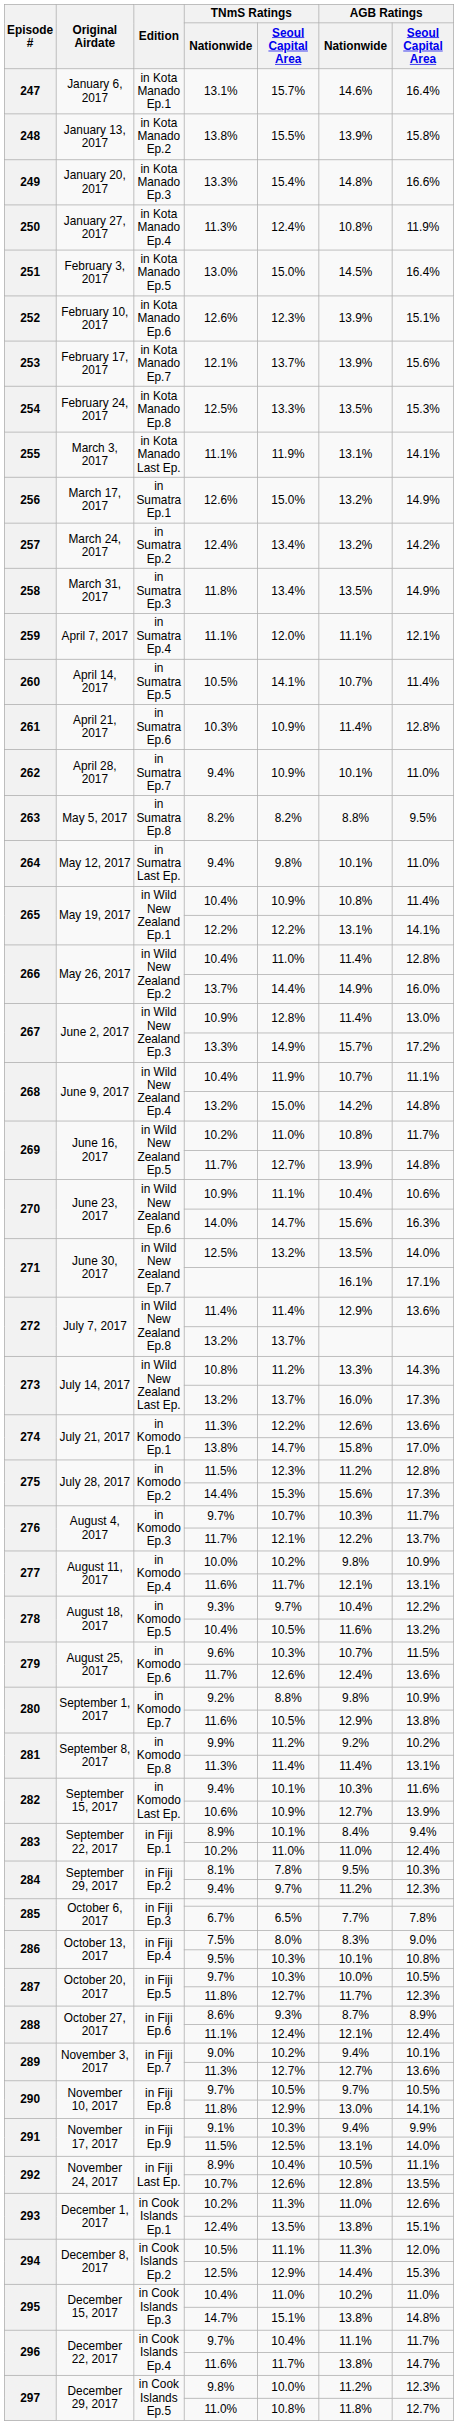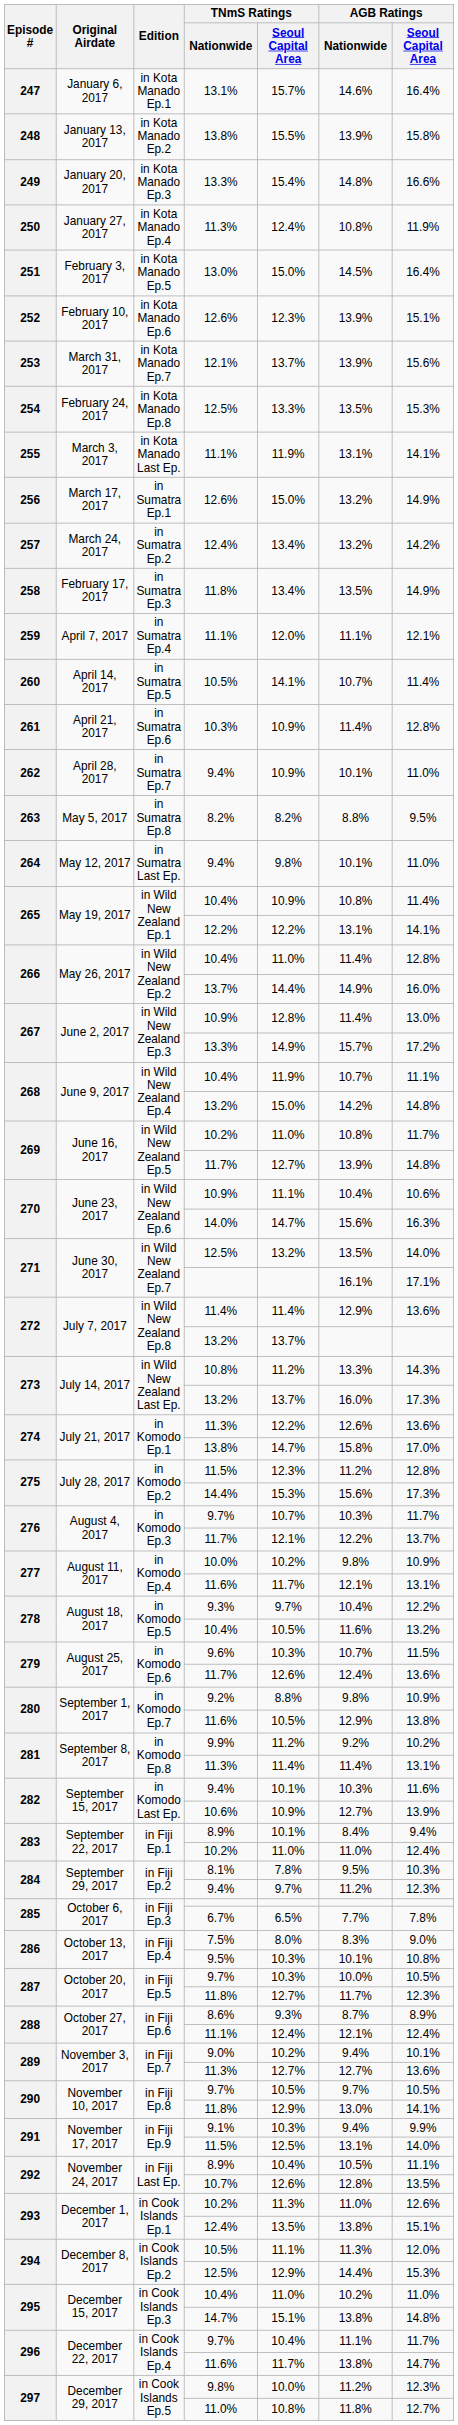253 | Original Airdate: February 17, 2017 -> March 31, 2017
258 | Original Airdate: March 31, 2017 -> February 17, 2017
